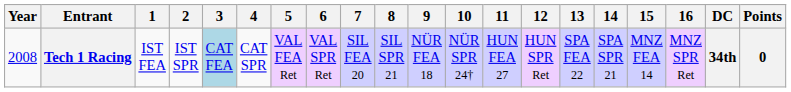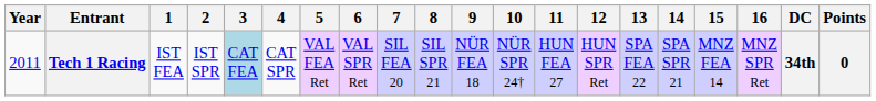Tech 1 Racing | Year: 2008 -> 2011
